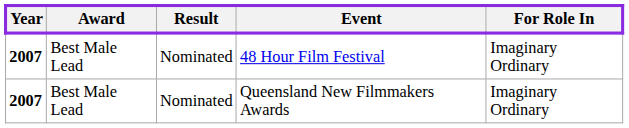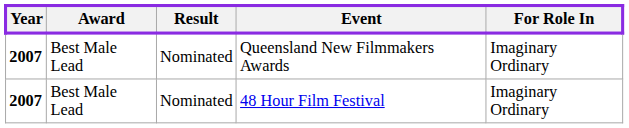rows swapped: Queensland New Filmmakers Awards <-> 48 Hour Film Festival
